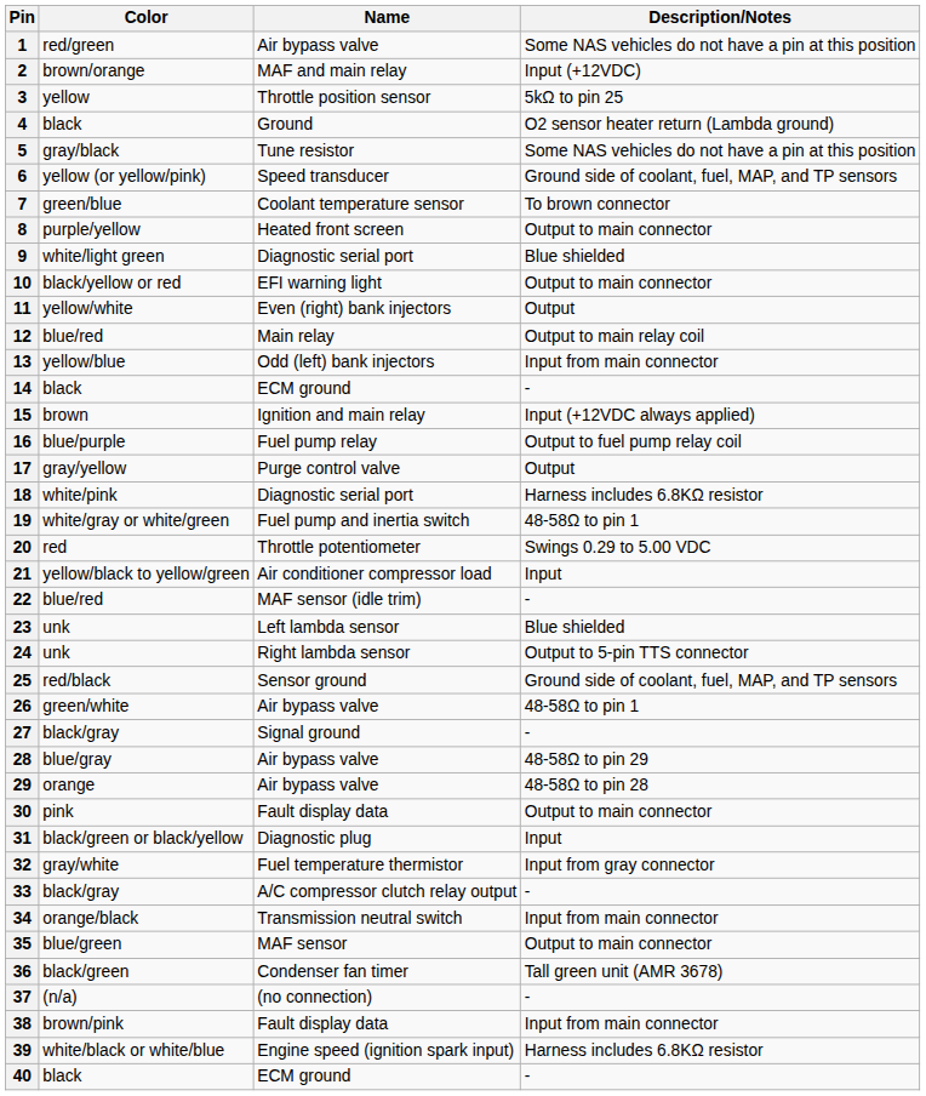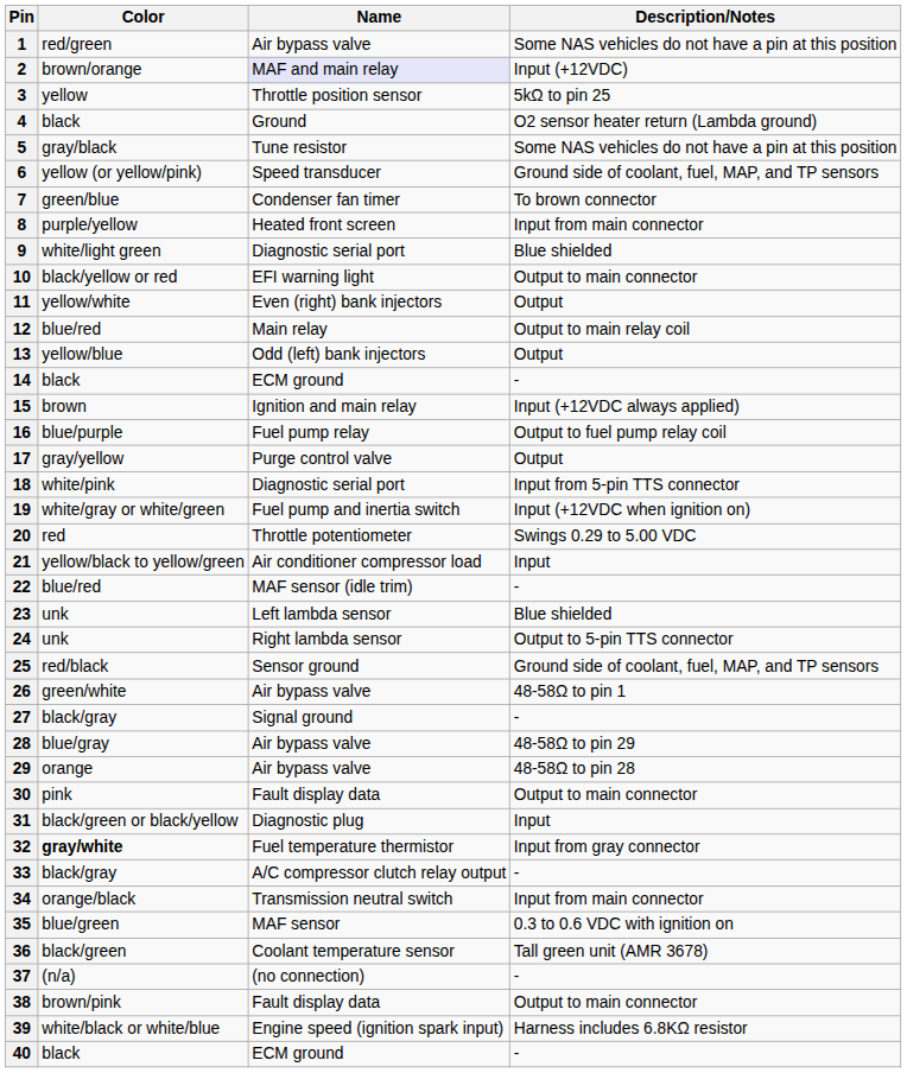2 | Name: no background -> lavender background
7 | Name: Coolant temperature sensor -> Condenser fan timer
8 | Description/Notes: Output to main connector -> Input from main connector
13 | Description/Notes: Input from main connector -> Output
18 | Description/Notes: Harness includes 6.8KΩ resistor -> Input from 5-pin TTS connector
19 | Description/Notes: 48-58Ω to pin 1 -> Input (+12VDC when ignition on)
32 | Color: normal -> bold
35 | Description/Notes: Output to main connector -> 0.3 to 0.6 VDC with ignition on
36 | Name: Condenser fan timer -> Coolant temperature sensor
38 | Description/Notes: Input from main connector -> Output to main connector
